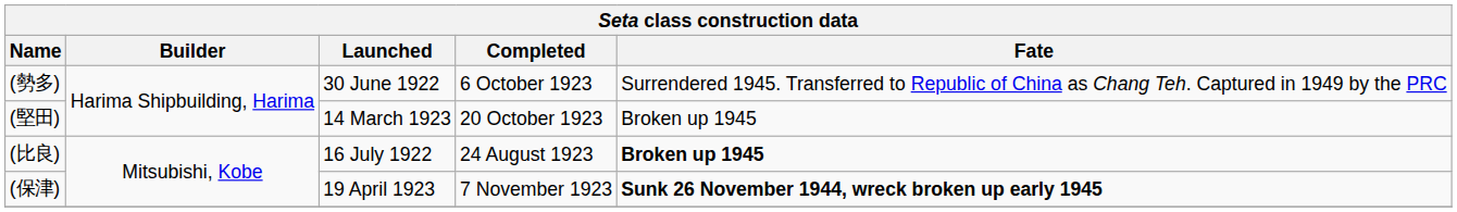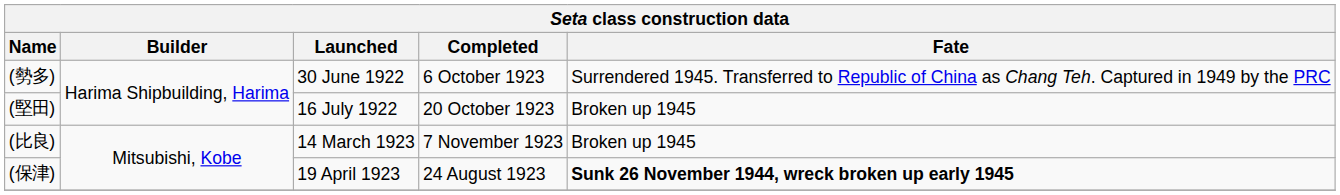(堅田) | Launched: 14 March 1923 -> 16 July 1922
(比良) | Launched: 16 July 1922 -> 14 March 1923
(比良) | Completed: 24 August 1923 -> 7 November 1923
(比良) | Fate: bold -> normal
(保津) | Completed: 7 November 1923 -> 24 August 1923
